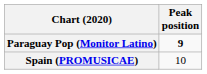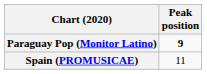Spain (PROMUSICAE) | Peak position: 10 -> 11
